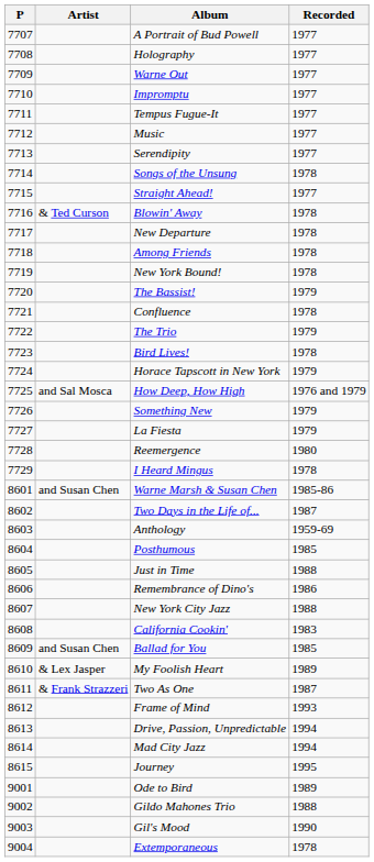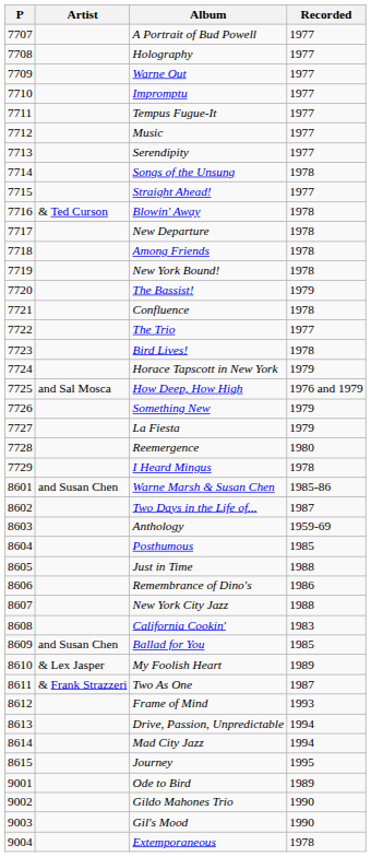The Trio | Recorded: 1979 -> 1977
Gildo Mahones Trio | Recorded: 1988 -> 1990
